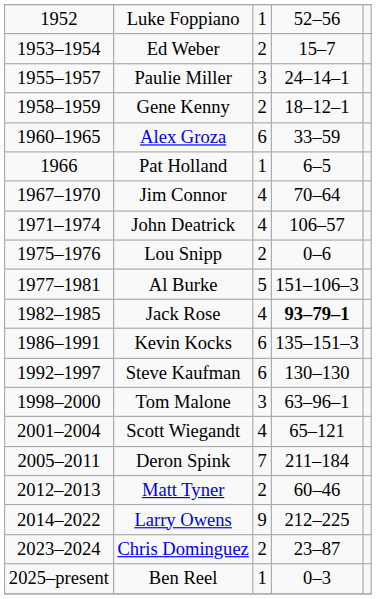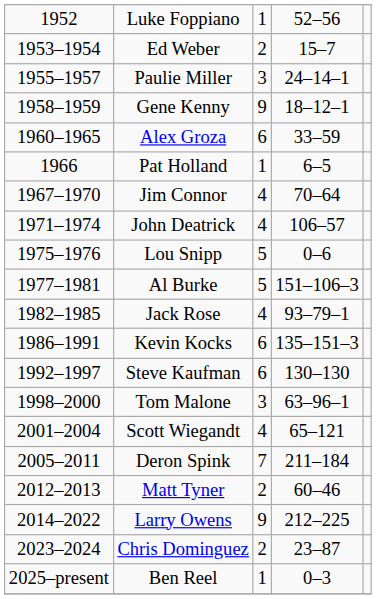Gene Kenny | column 3: 2 -> 9
Lou Snipp | column 3: 2 -> 5
Jack Rose | column 4: bold -> normal
